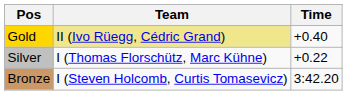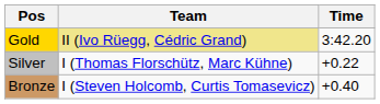Gold | Time: +0.40 -> 3:42.20
Bronze | Time: 3:42.20 -> +0.40
